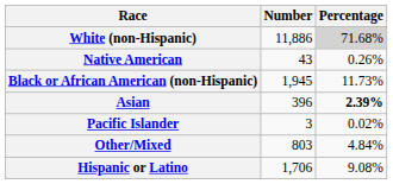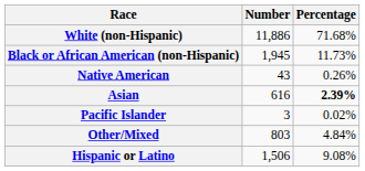White (non-Hispanic) | Percentage: lightgrey background -> no background
rows swapped: Black or African American (non-Hispanic) <-> Native American
Asian | Number: 396 -> 616
Hispanic or Latino | Number: 1,706 -> 1,506
